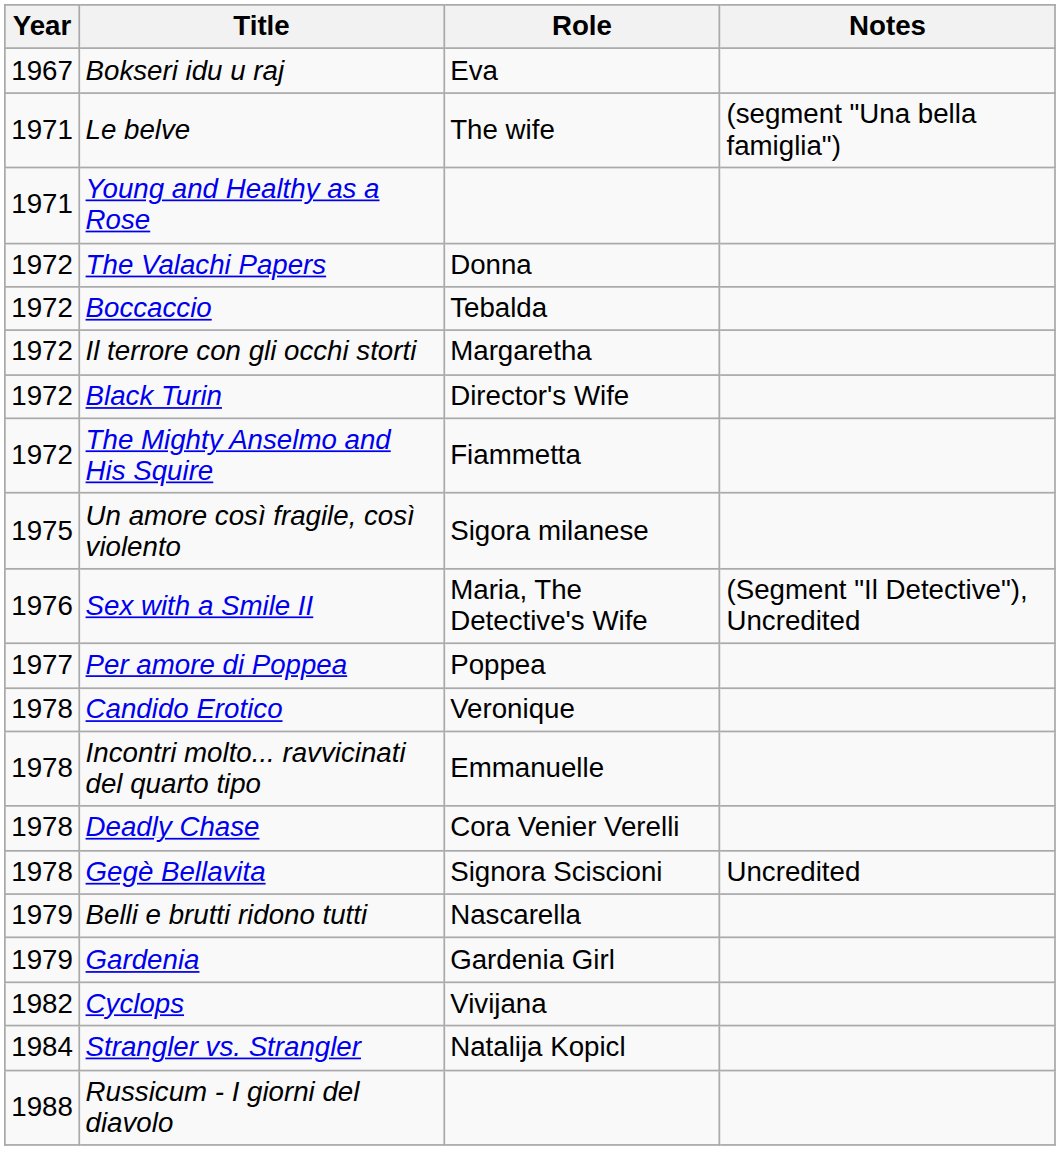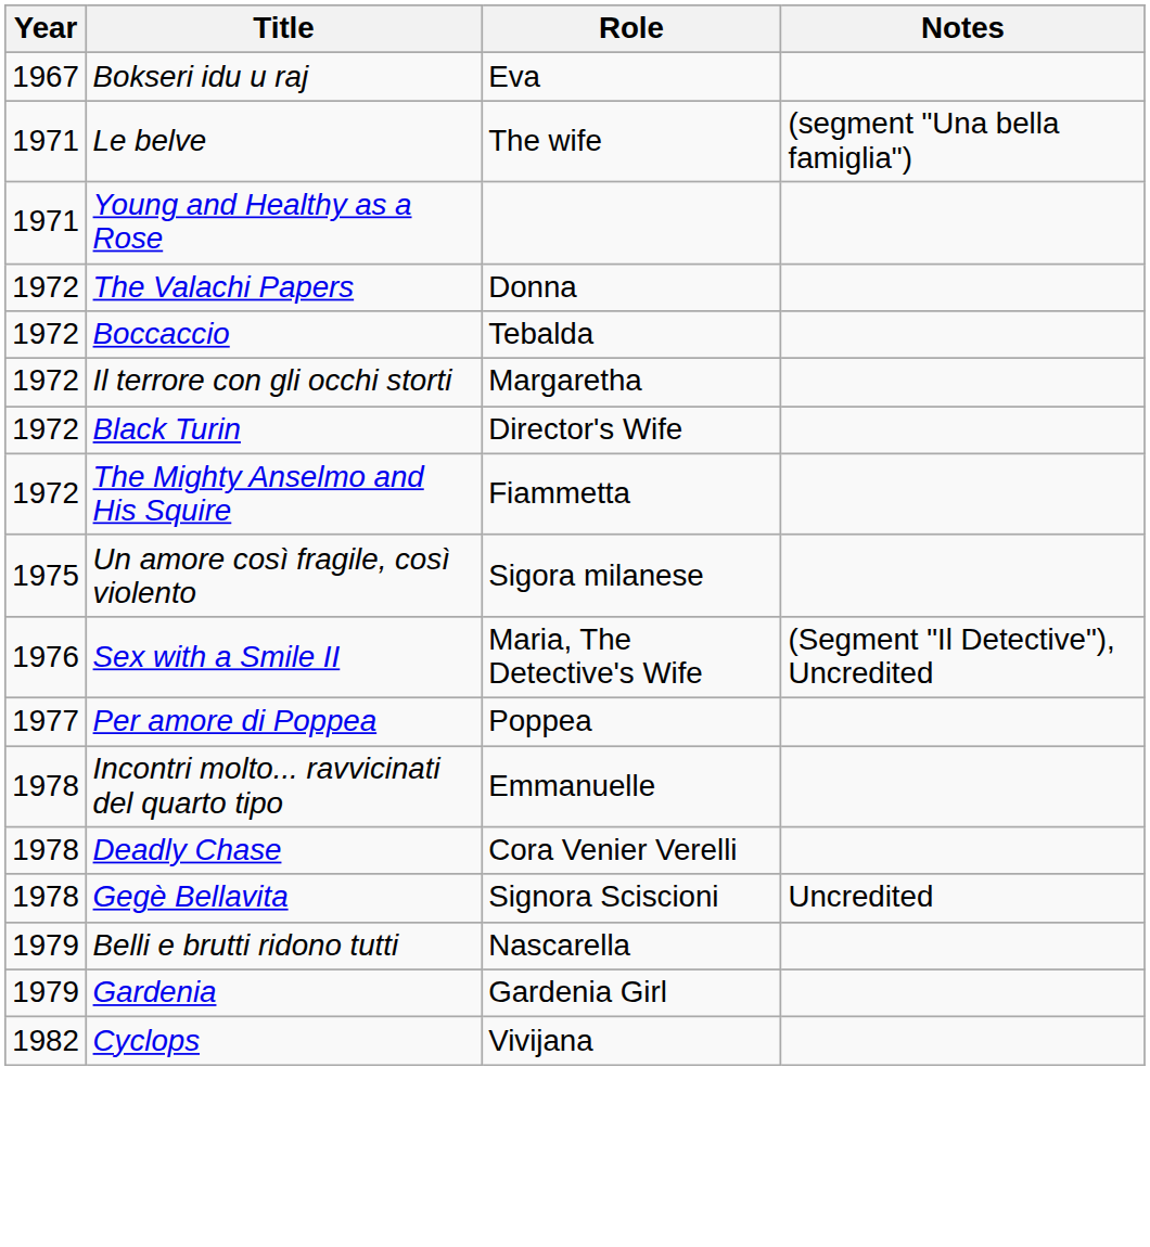- row: 1978 | Candido Erotico | Veronique
- row: 1984 | Strangler vs. Strangler | Natalija Kopicl
- row: 1988 | Russicum - I giorni del diavolo
